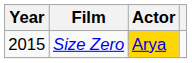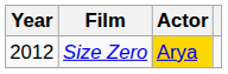Size Zero | Year: 2015 -> 2012
